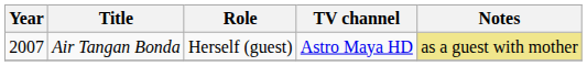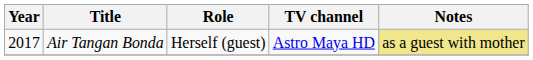Air Tangan Bonda | Year: 2007 -> 2017
